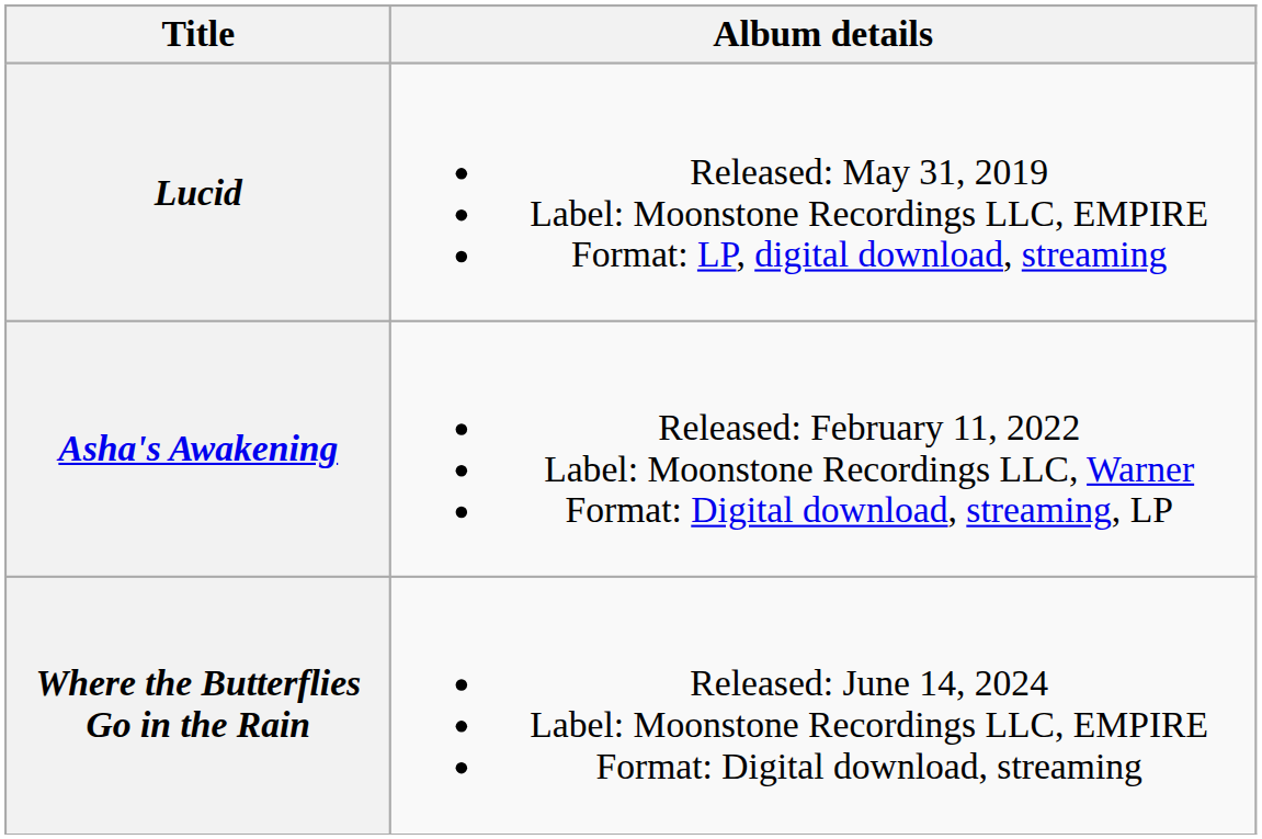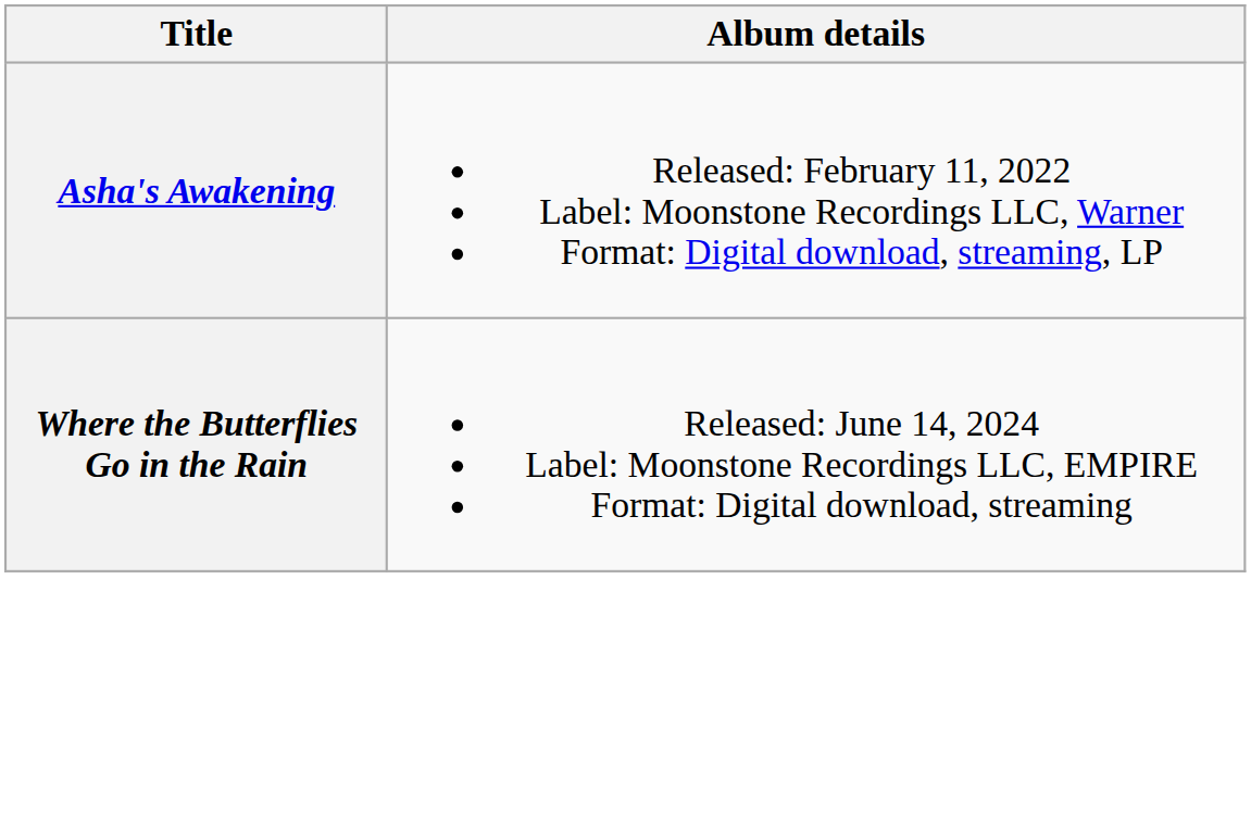- row: Lucid | Released: May 31, 2019 Label: Moonstone Recordings LLC, EMPIRE Format: LP, digital download, streaming
